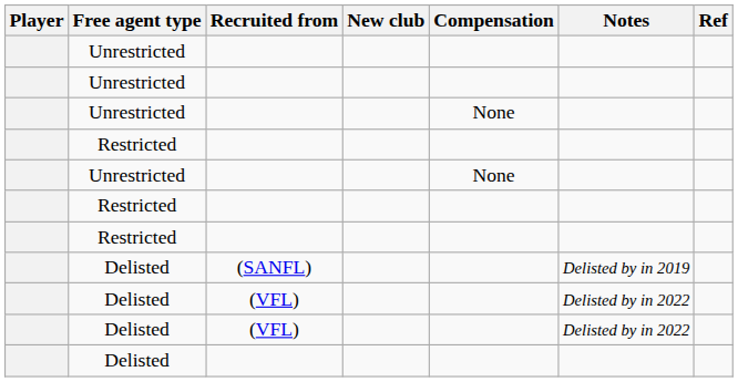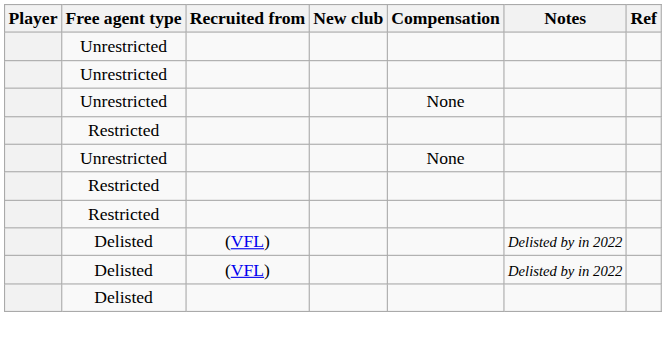- row: Delisted | (SANFL) | Delisted by in 2019
